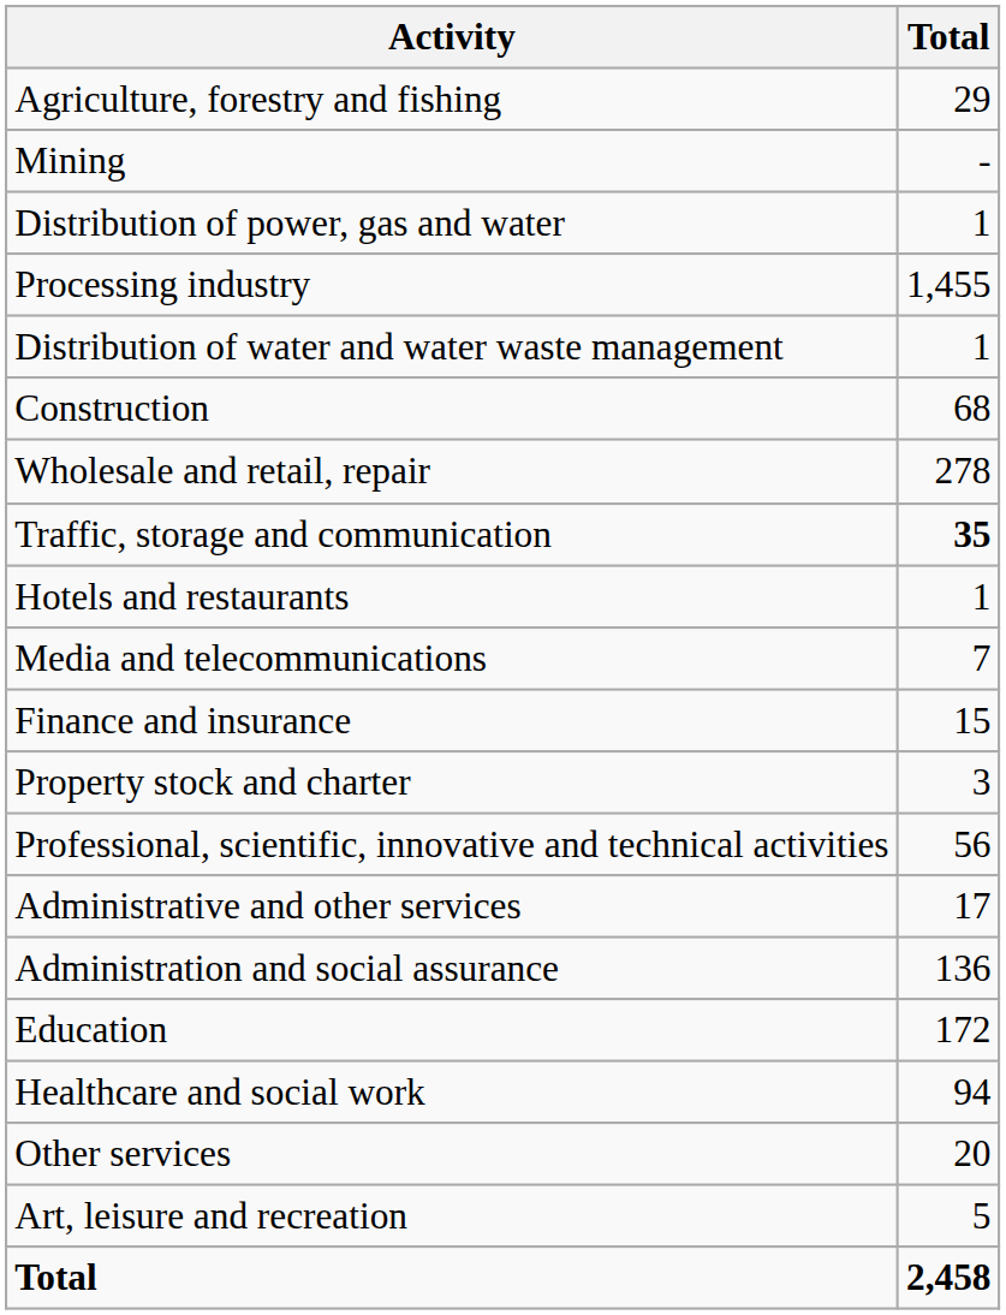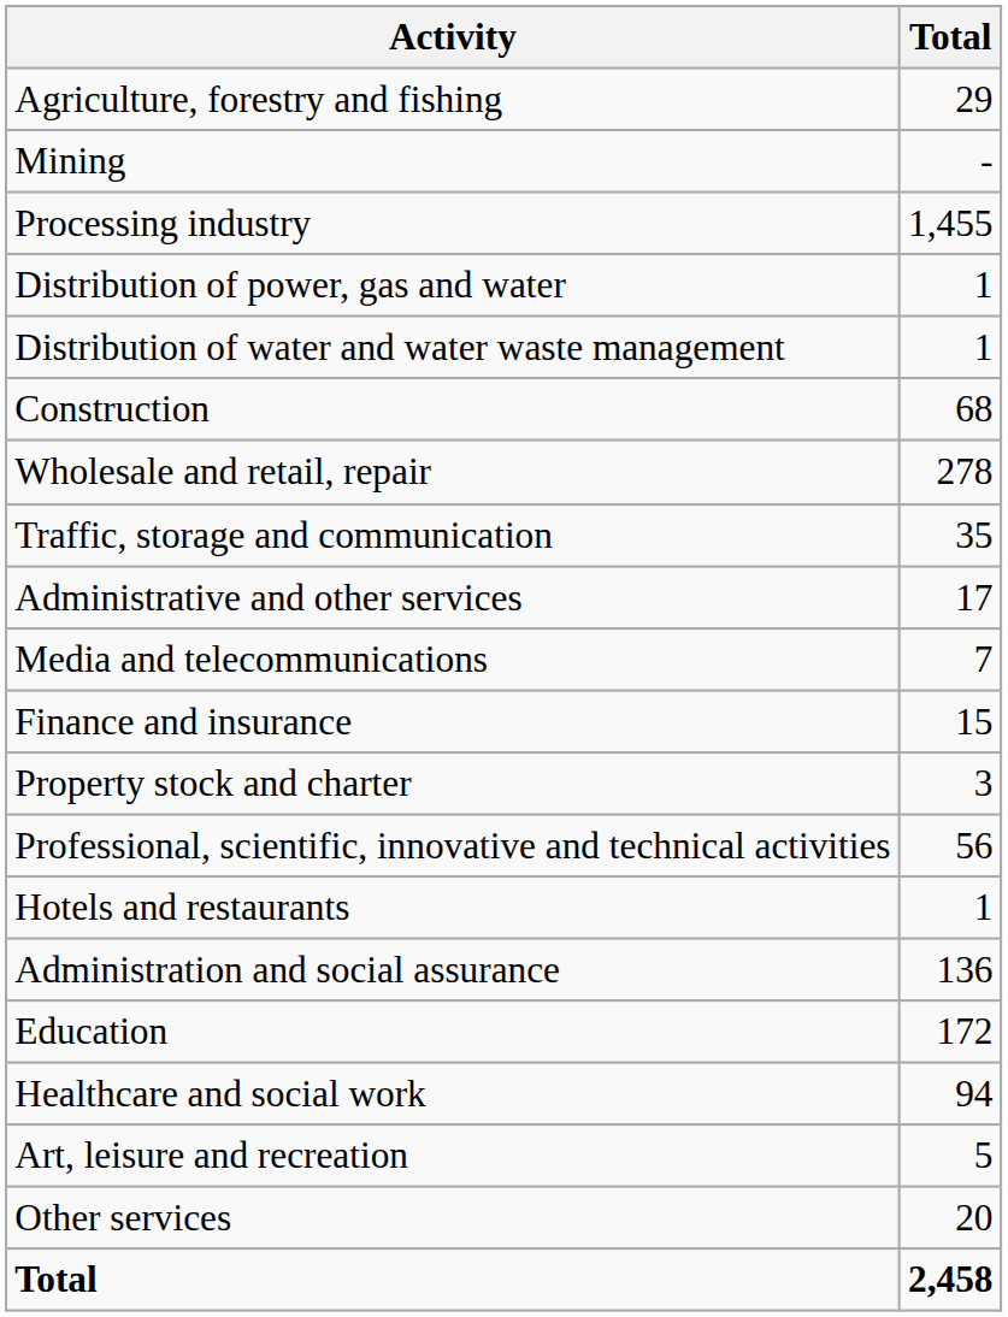rows swapped: Processing industry <-> Distribution of power, gas and water
Traffic, storage and communication | Total: bold -> normal
rows swapped: Hotels and restaurants <-> Administrative and other services
rows swapped: Art, leisure and recreation <-> Other services
